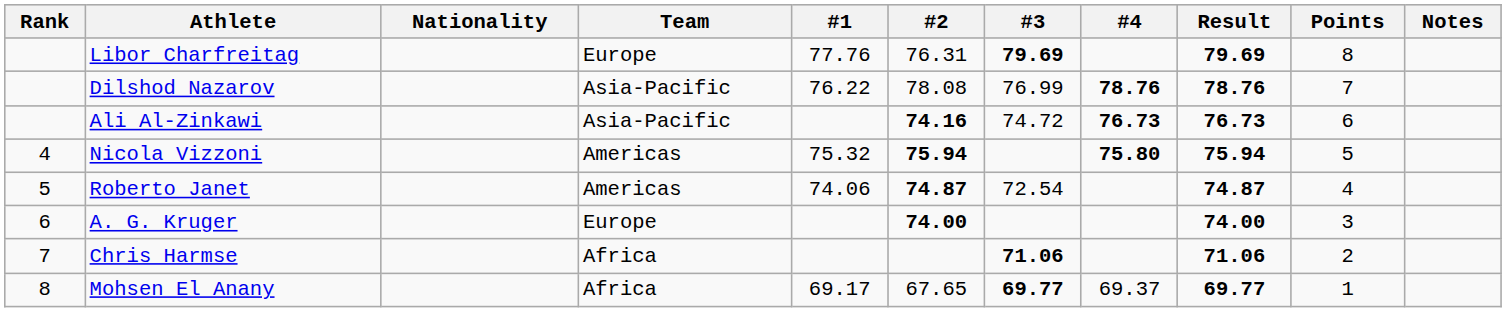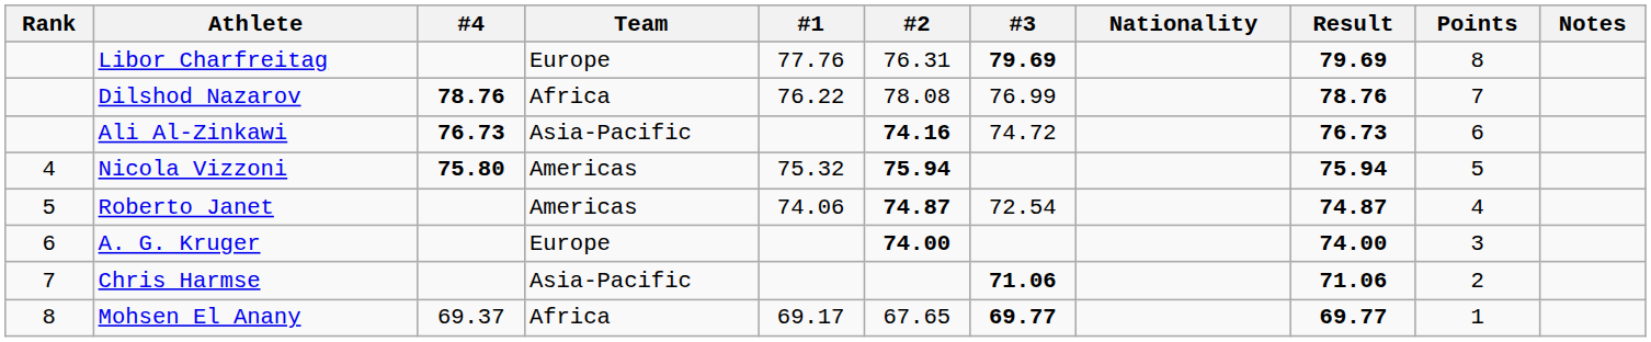columns swapped: Nationality <-> #4
Dilshod Nazarov | Team: Asia-Pacific -> Africa
Chris Harmse | Team: Africa -> Asia-Pacific
